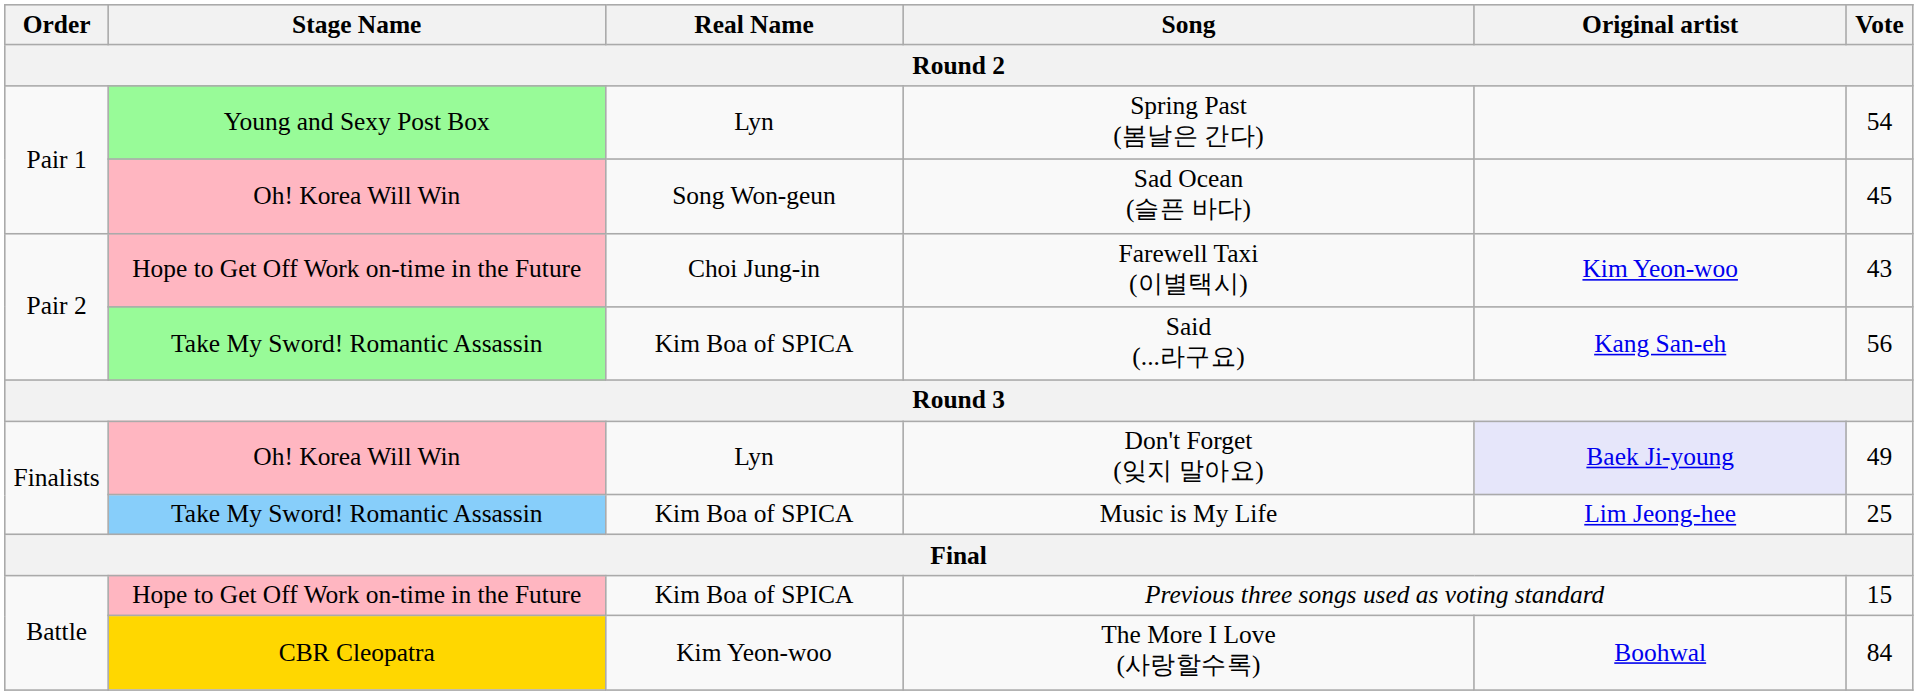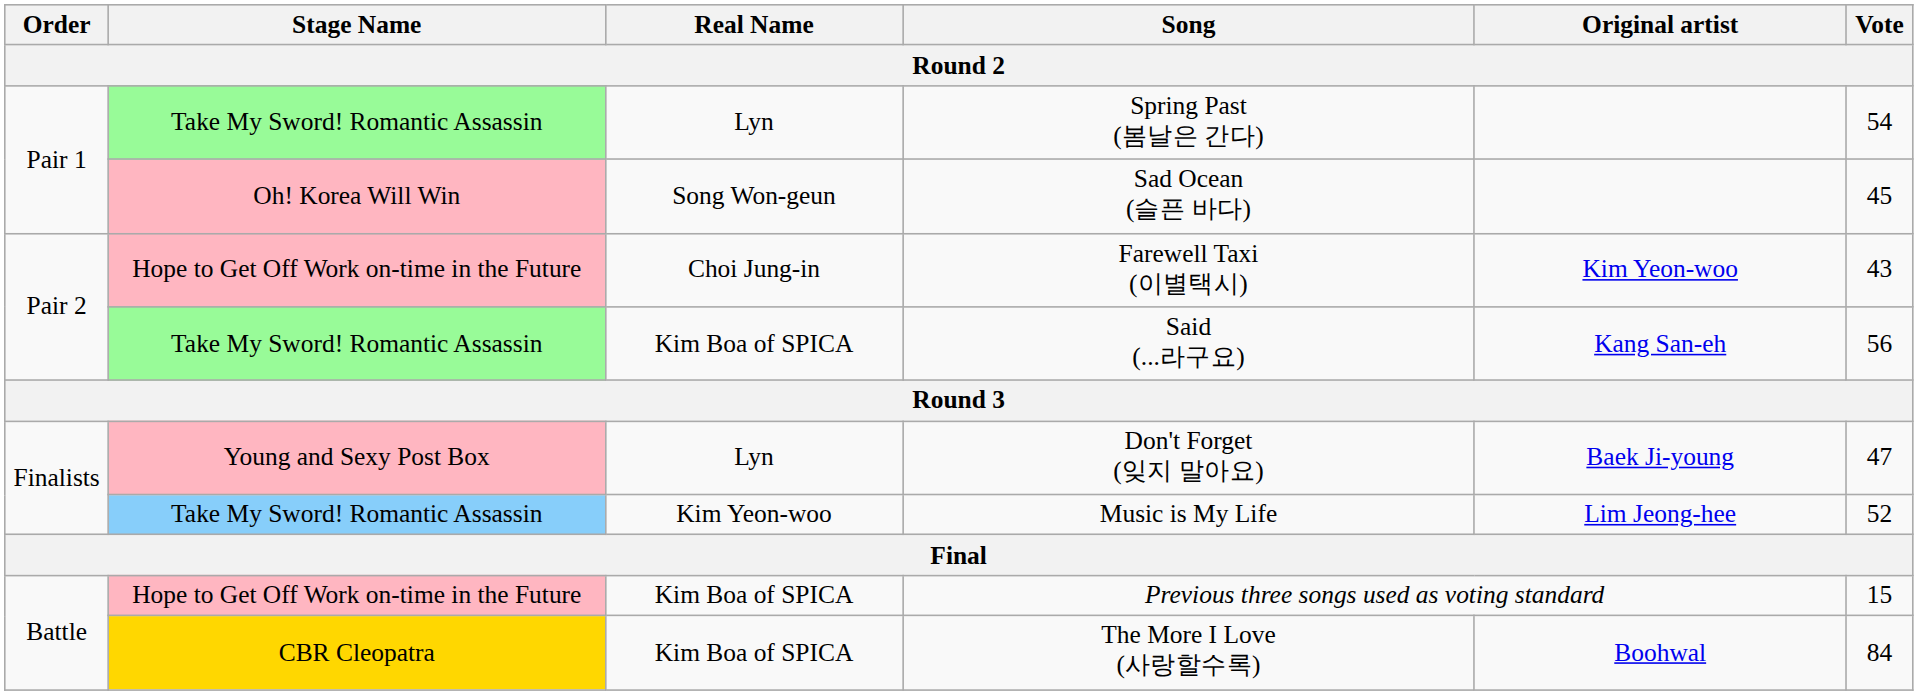Spring Past (봄날은 간다) | Stage Name: Young and Sexy Post Box -> Take My Sword! Romantic Assassin
Don't Forget (잊지 말아요) | Stage Name: Oh! Korea Will Win -> Young and Sexy Post Box
Don't Forget (잊지 말아요) | Original artist: lavender background -> no background
Don't Forget (잊지 말아요) | Vote: 49 -> 47
Music is My Life | Real Name: Kim Boa of SPICA -> Kim Yeon-woo
Music is My Life | Vote: 25 -> 52
The More I Love (사랑할수록) | Real Name: Kim Yeon-woo -> Kim Boa of SPICA
